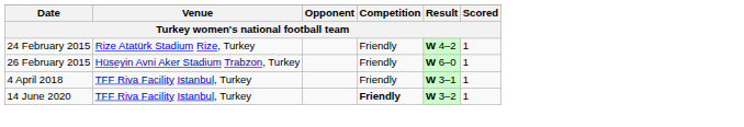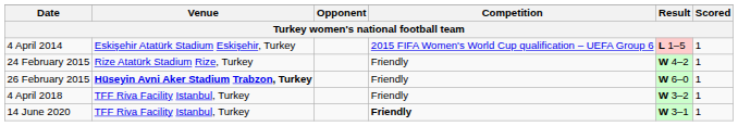+ row: 4 April 2014 | Eskişehir Atatürk Stadium Eskişehir, Turkey | 2015 FIFA Women's World Cup qualification – UEFA Group 6 | L 1–5 | 1
26 February 2015 | Venue: normal -> bold
4 April 2018 | Result: W 3–1 -> W 3–2
14 June 2020 | Result: W 3–2 -> W 3–1
